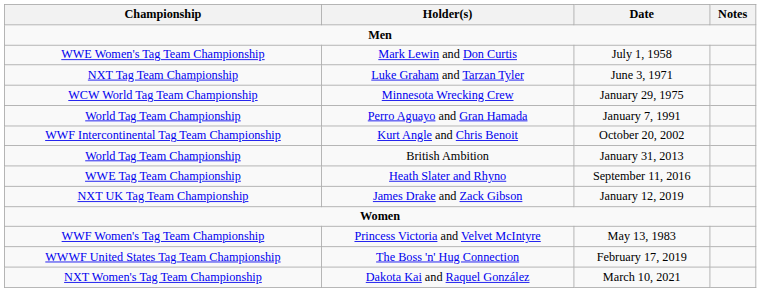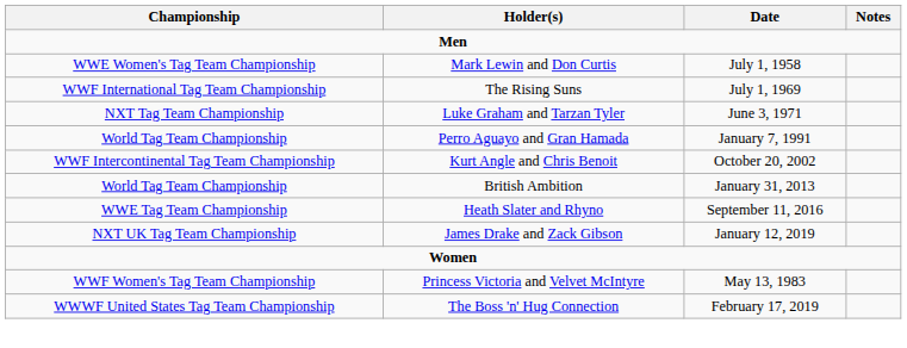+ row: WWF International Tag Team Championship | The Rising Suns | July 1, 1969
- row: WCW World Tag Team Championship | Minnesota Wrecking Crew | January 29, 1975
- row: NXT Women's Tag Team Championship | Dakota Kai and Raquel González | March 10, 2021
